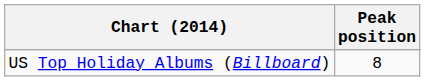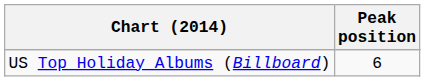US Top Holiday Albums (Billboard) | Peak position: 8 -> 6
